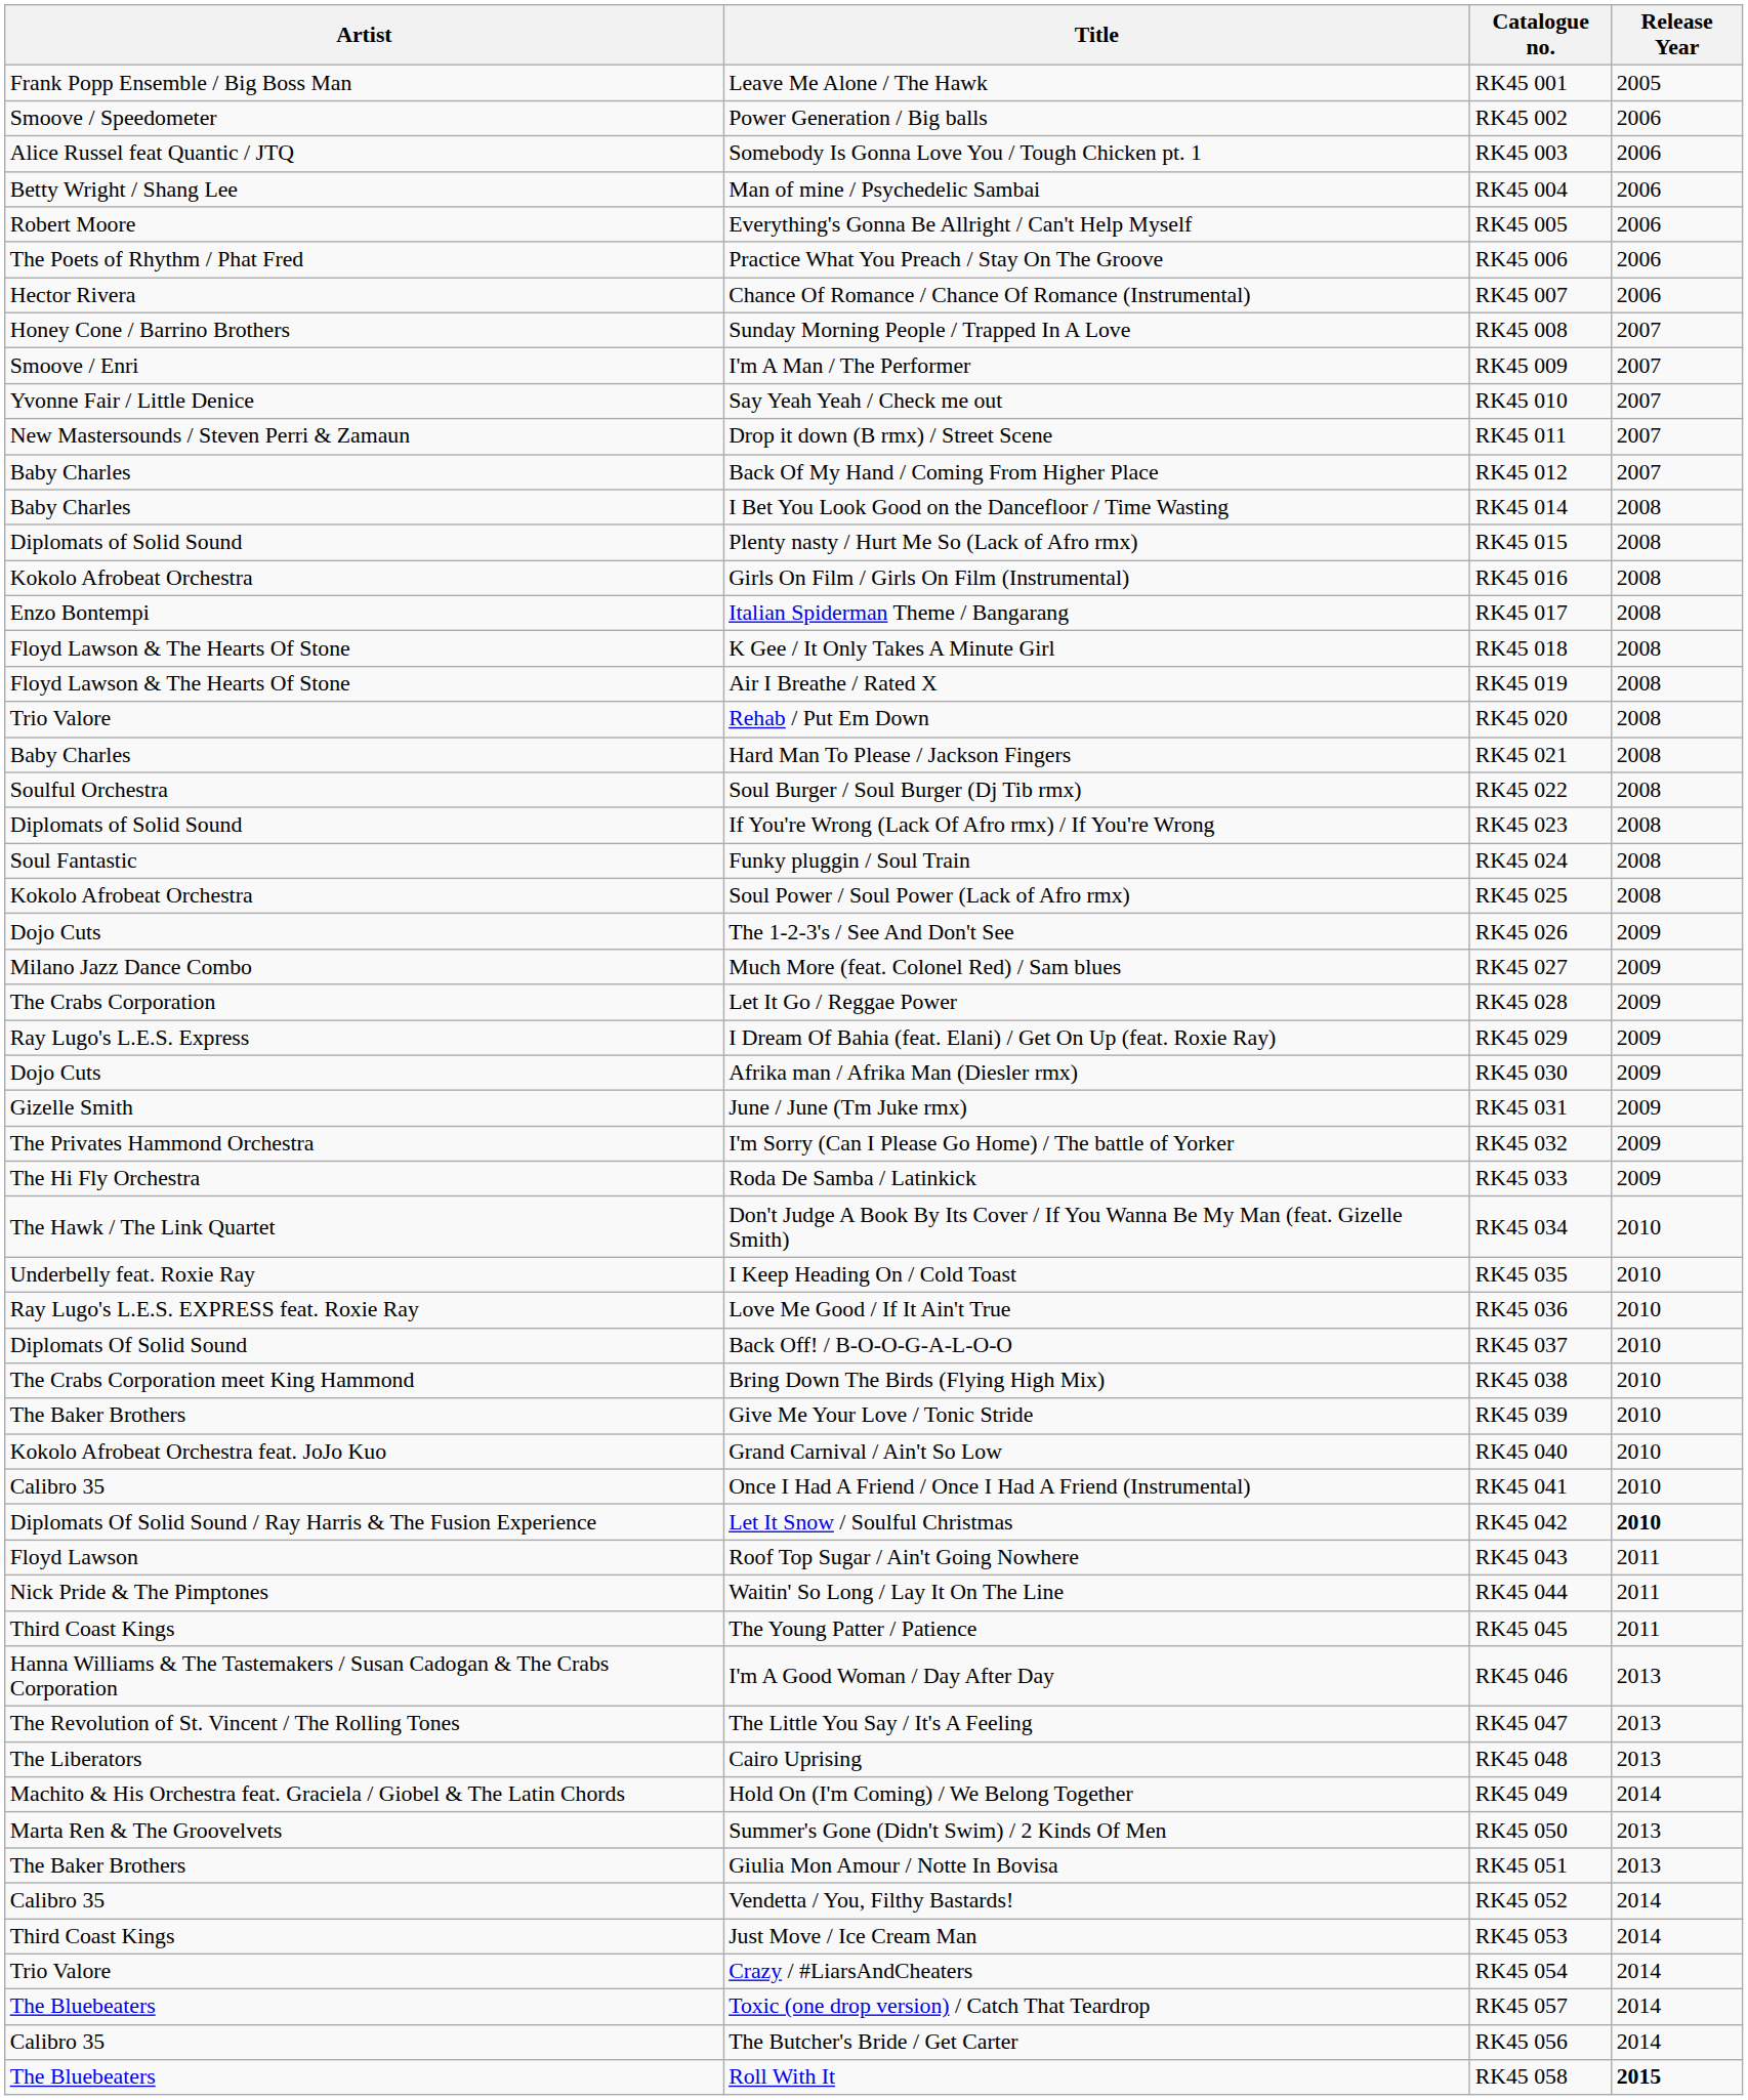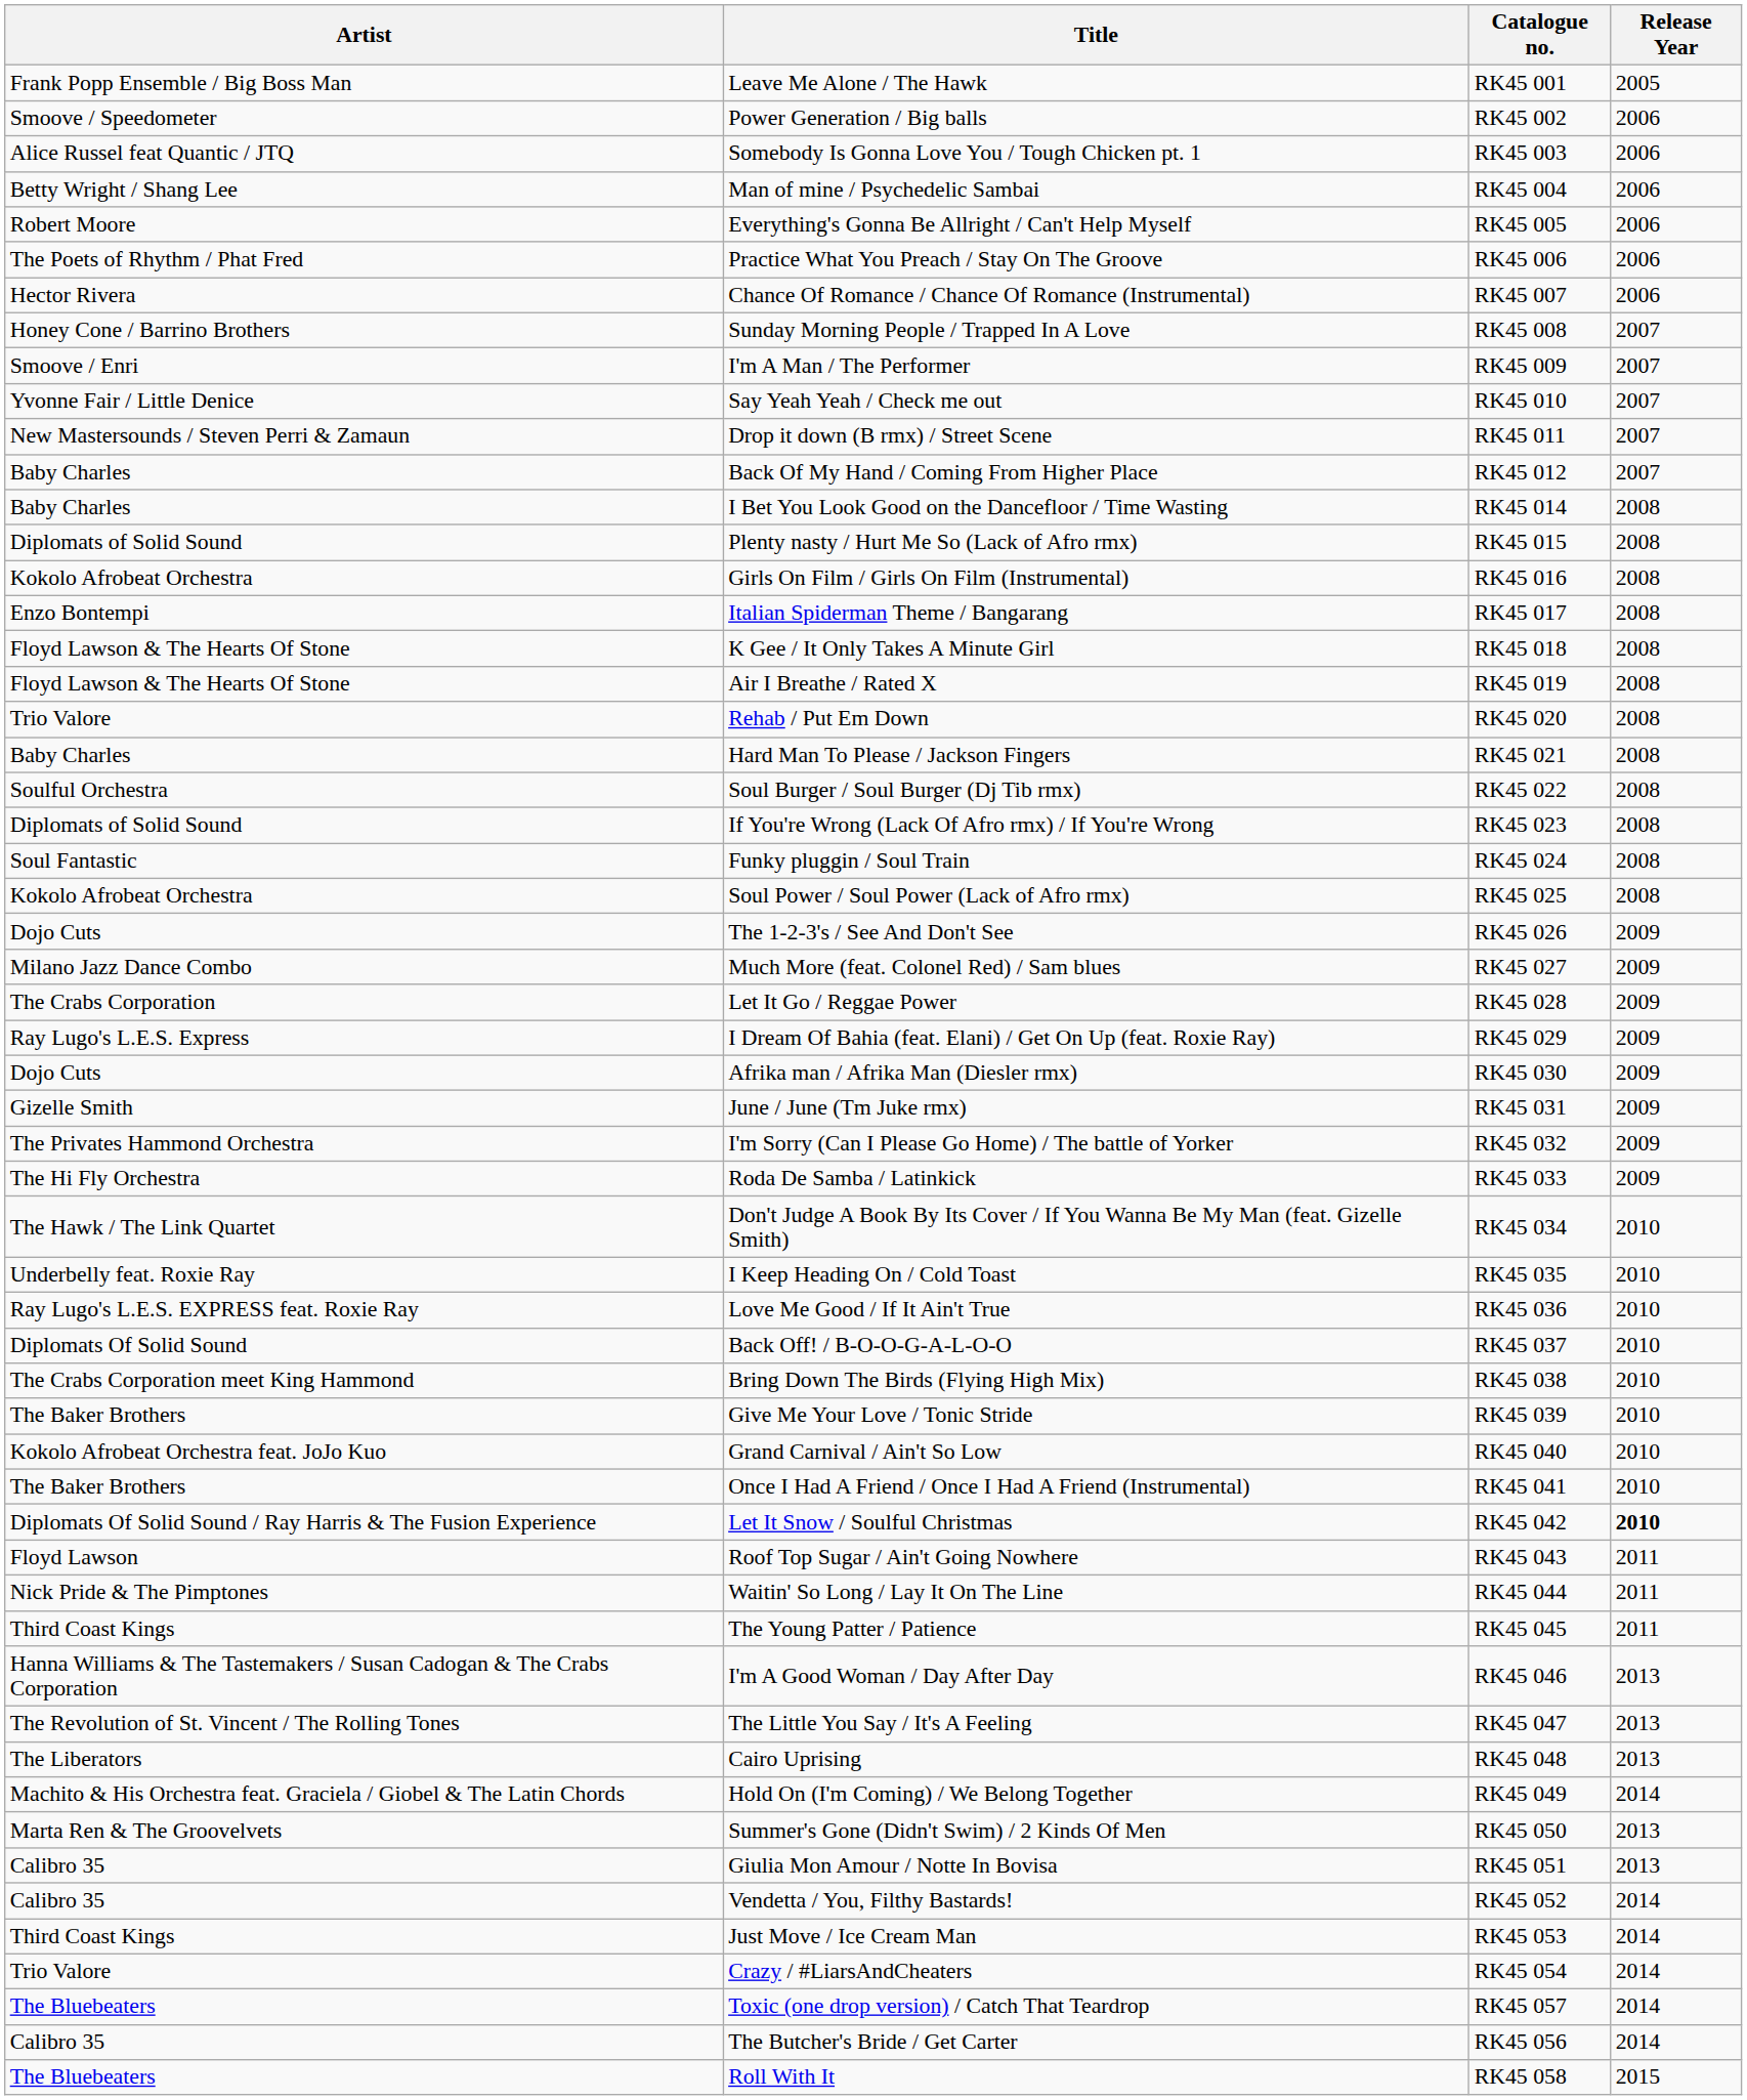Once I Had A Friend / Once I Had A Friend (Instrumental) | Artist: Calibro 35 -> The Baker Brothers
Giulia Mon Amour / Notte In Bovisa | Artist: The Baker Brothers -> Calibro 35
Roll With It | Release Year: bold -> normal
